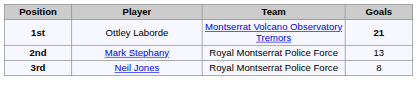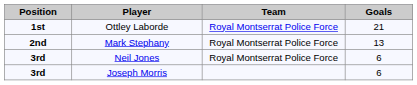Ottley Laborde | Team: Montserrat Volcano Observatory Tremors -> Royal Montserrat Police Force
Ottley Laborde | Goals: bold -> normal
Neil Jones | Goals: 8 -> 6
+ row: 3rd | Joseph Morris | 6
